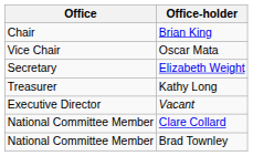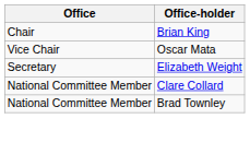- row: Treasurer | Kathy Long
- row: Executive Director | Vacant
